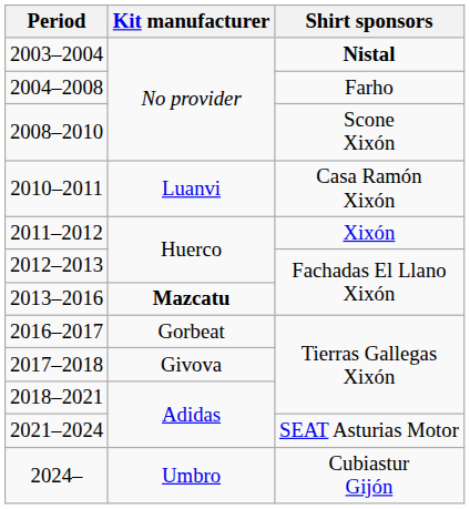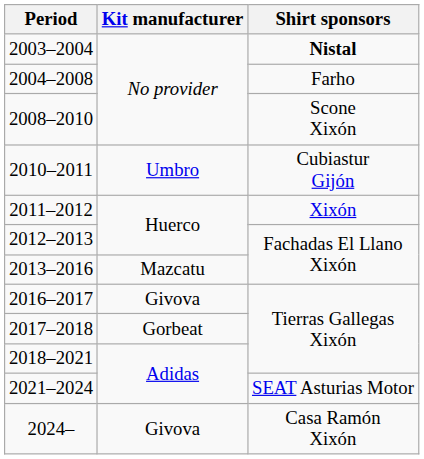2010–2011 | Kit manufacturer: Luanvi -> Umbro
2010–2011 | Shirt sponsors: Casa Ramón Xixón -> Cubiastur Gijón
2013–2016 | Kit manufacturer: bold -> normal
2016–2017 | Kit manufacturer: Gorbeat -> Givova
2017–2018 | Kit manufacturer: Givova -> Gorbeat
2024– | Kit manufacturer: Umbro -> Givova
2024– | Shirt sponsors: Cubiastur Gijón -> Casa Ramón Xixón
